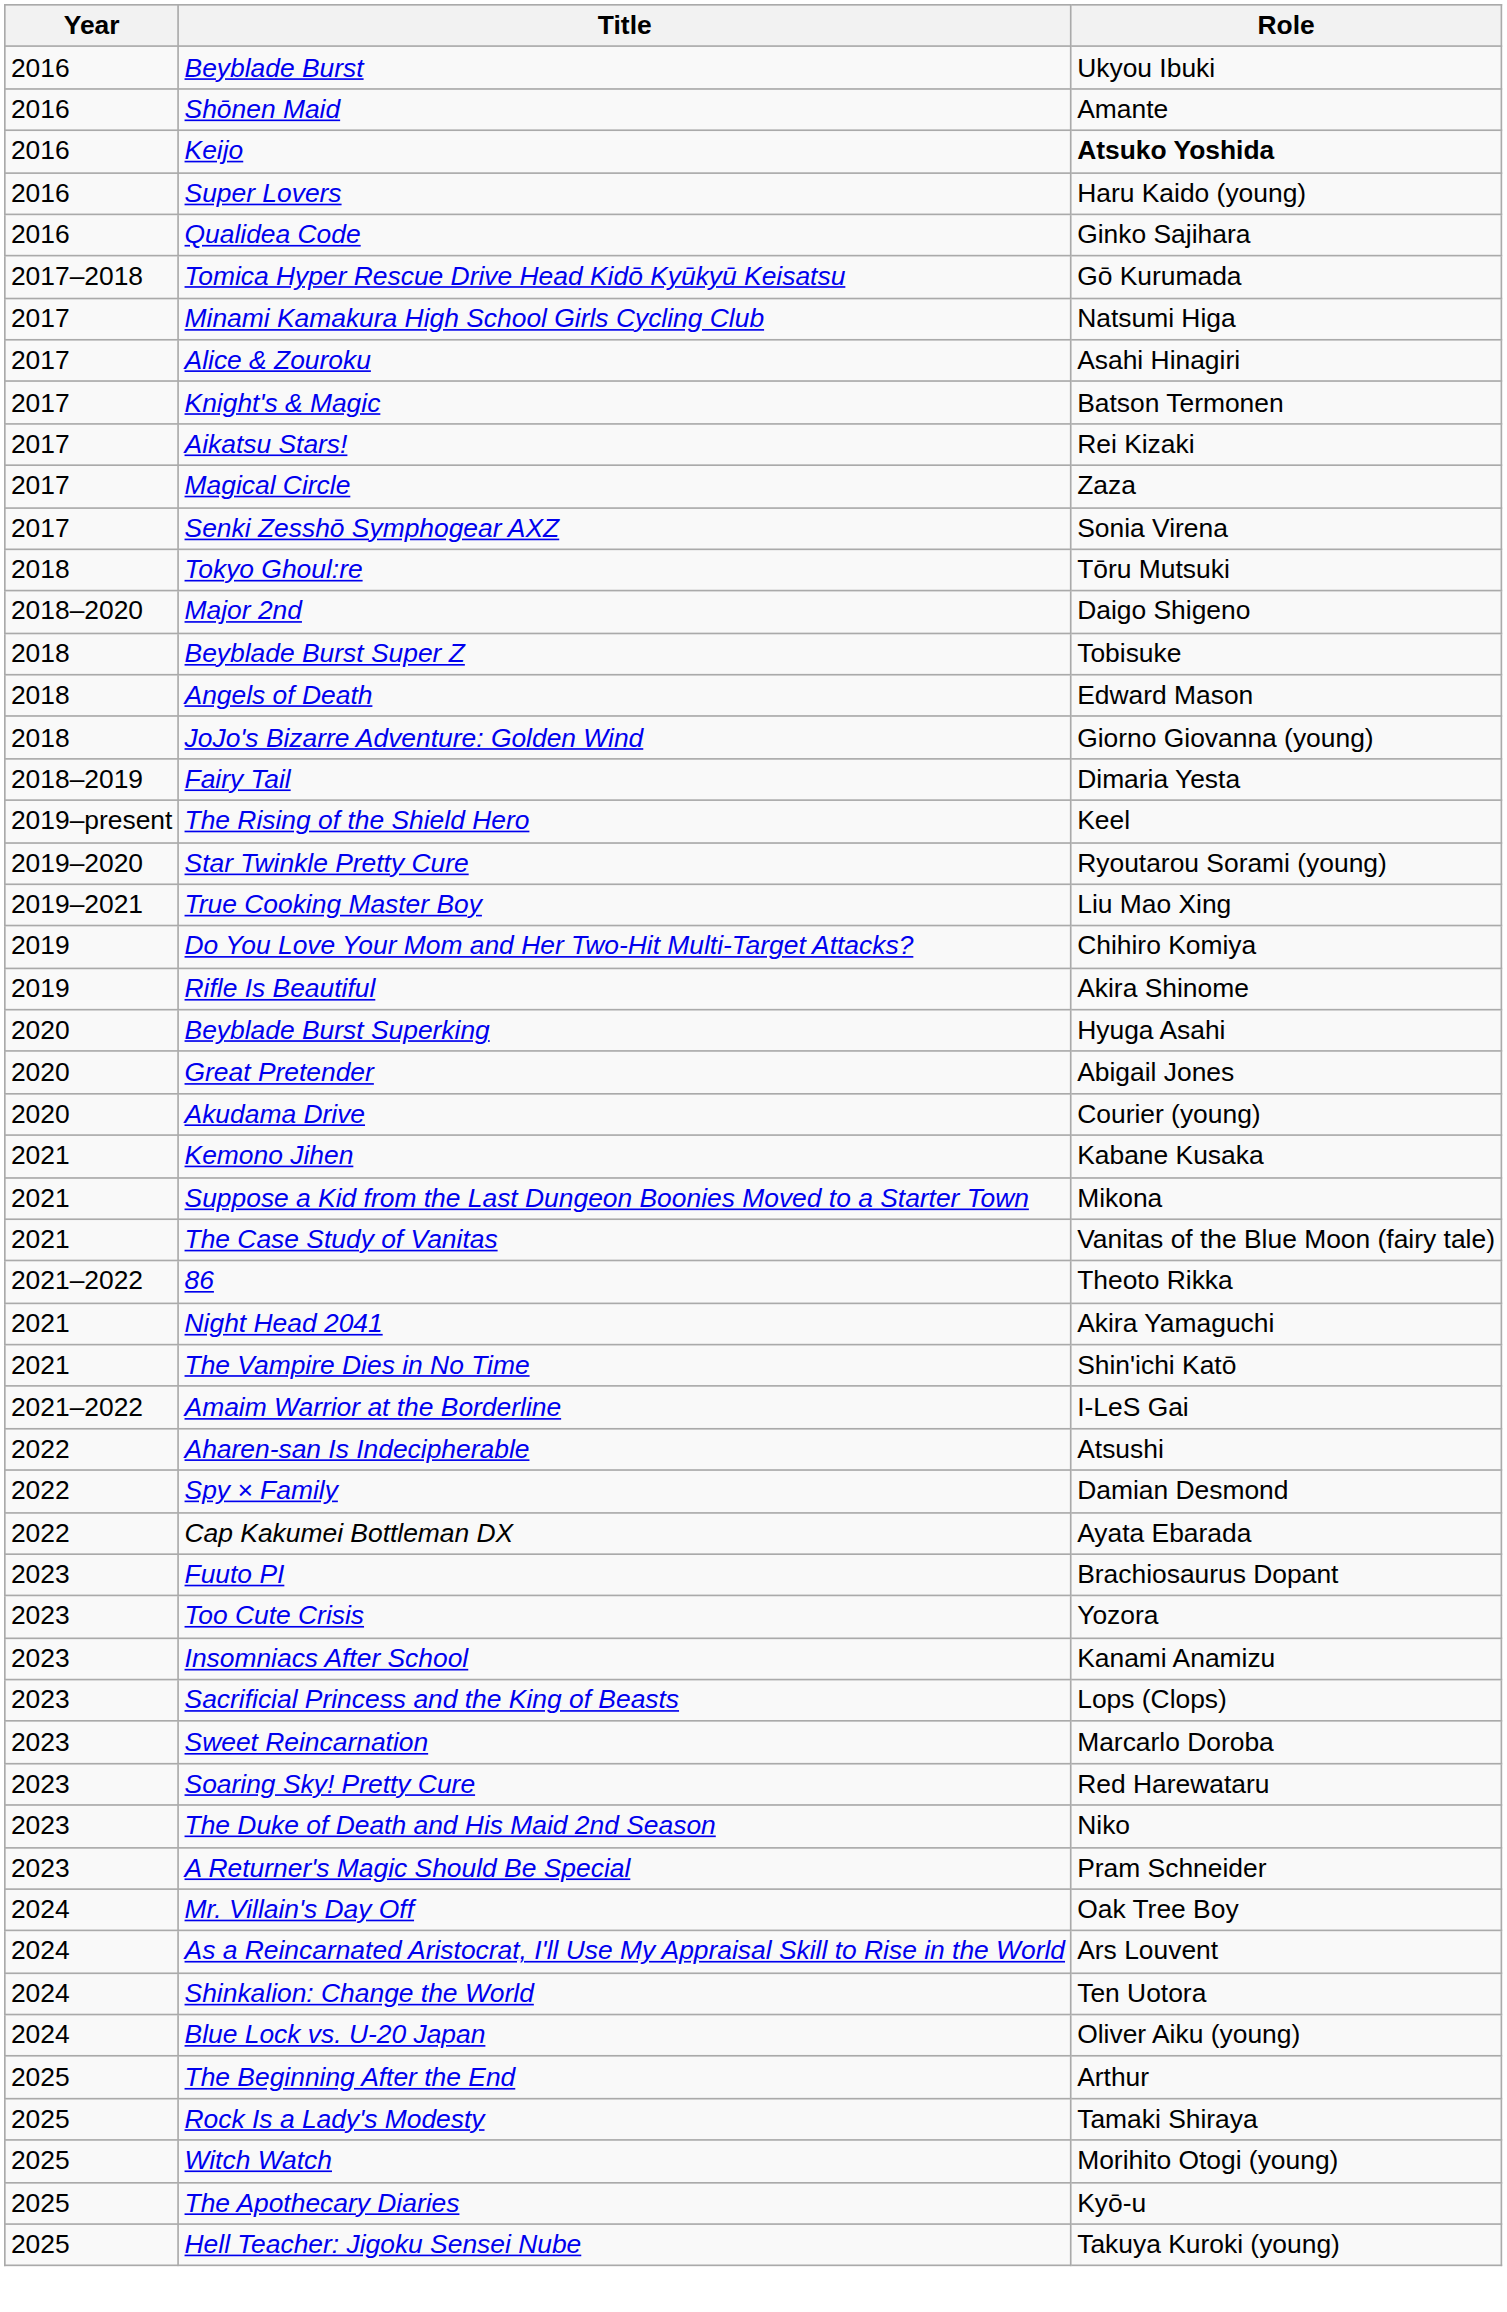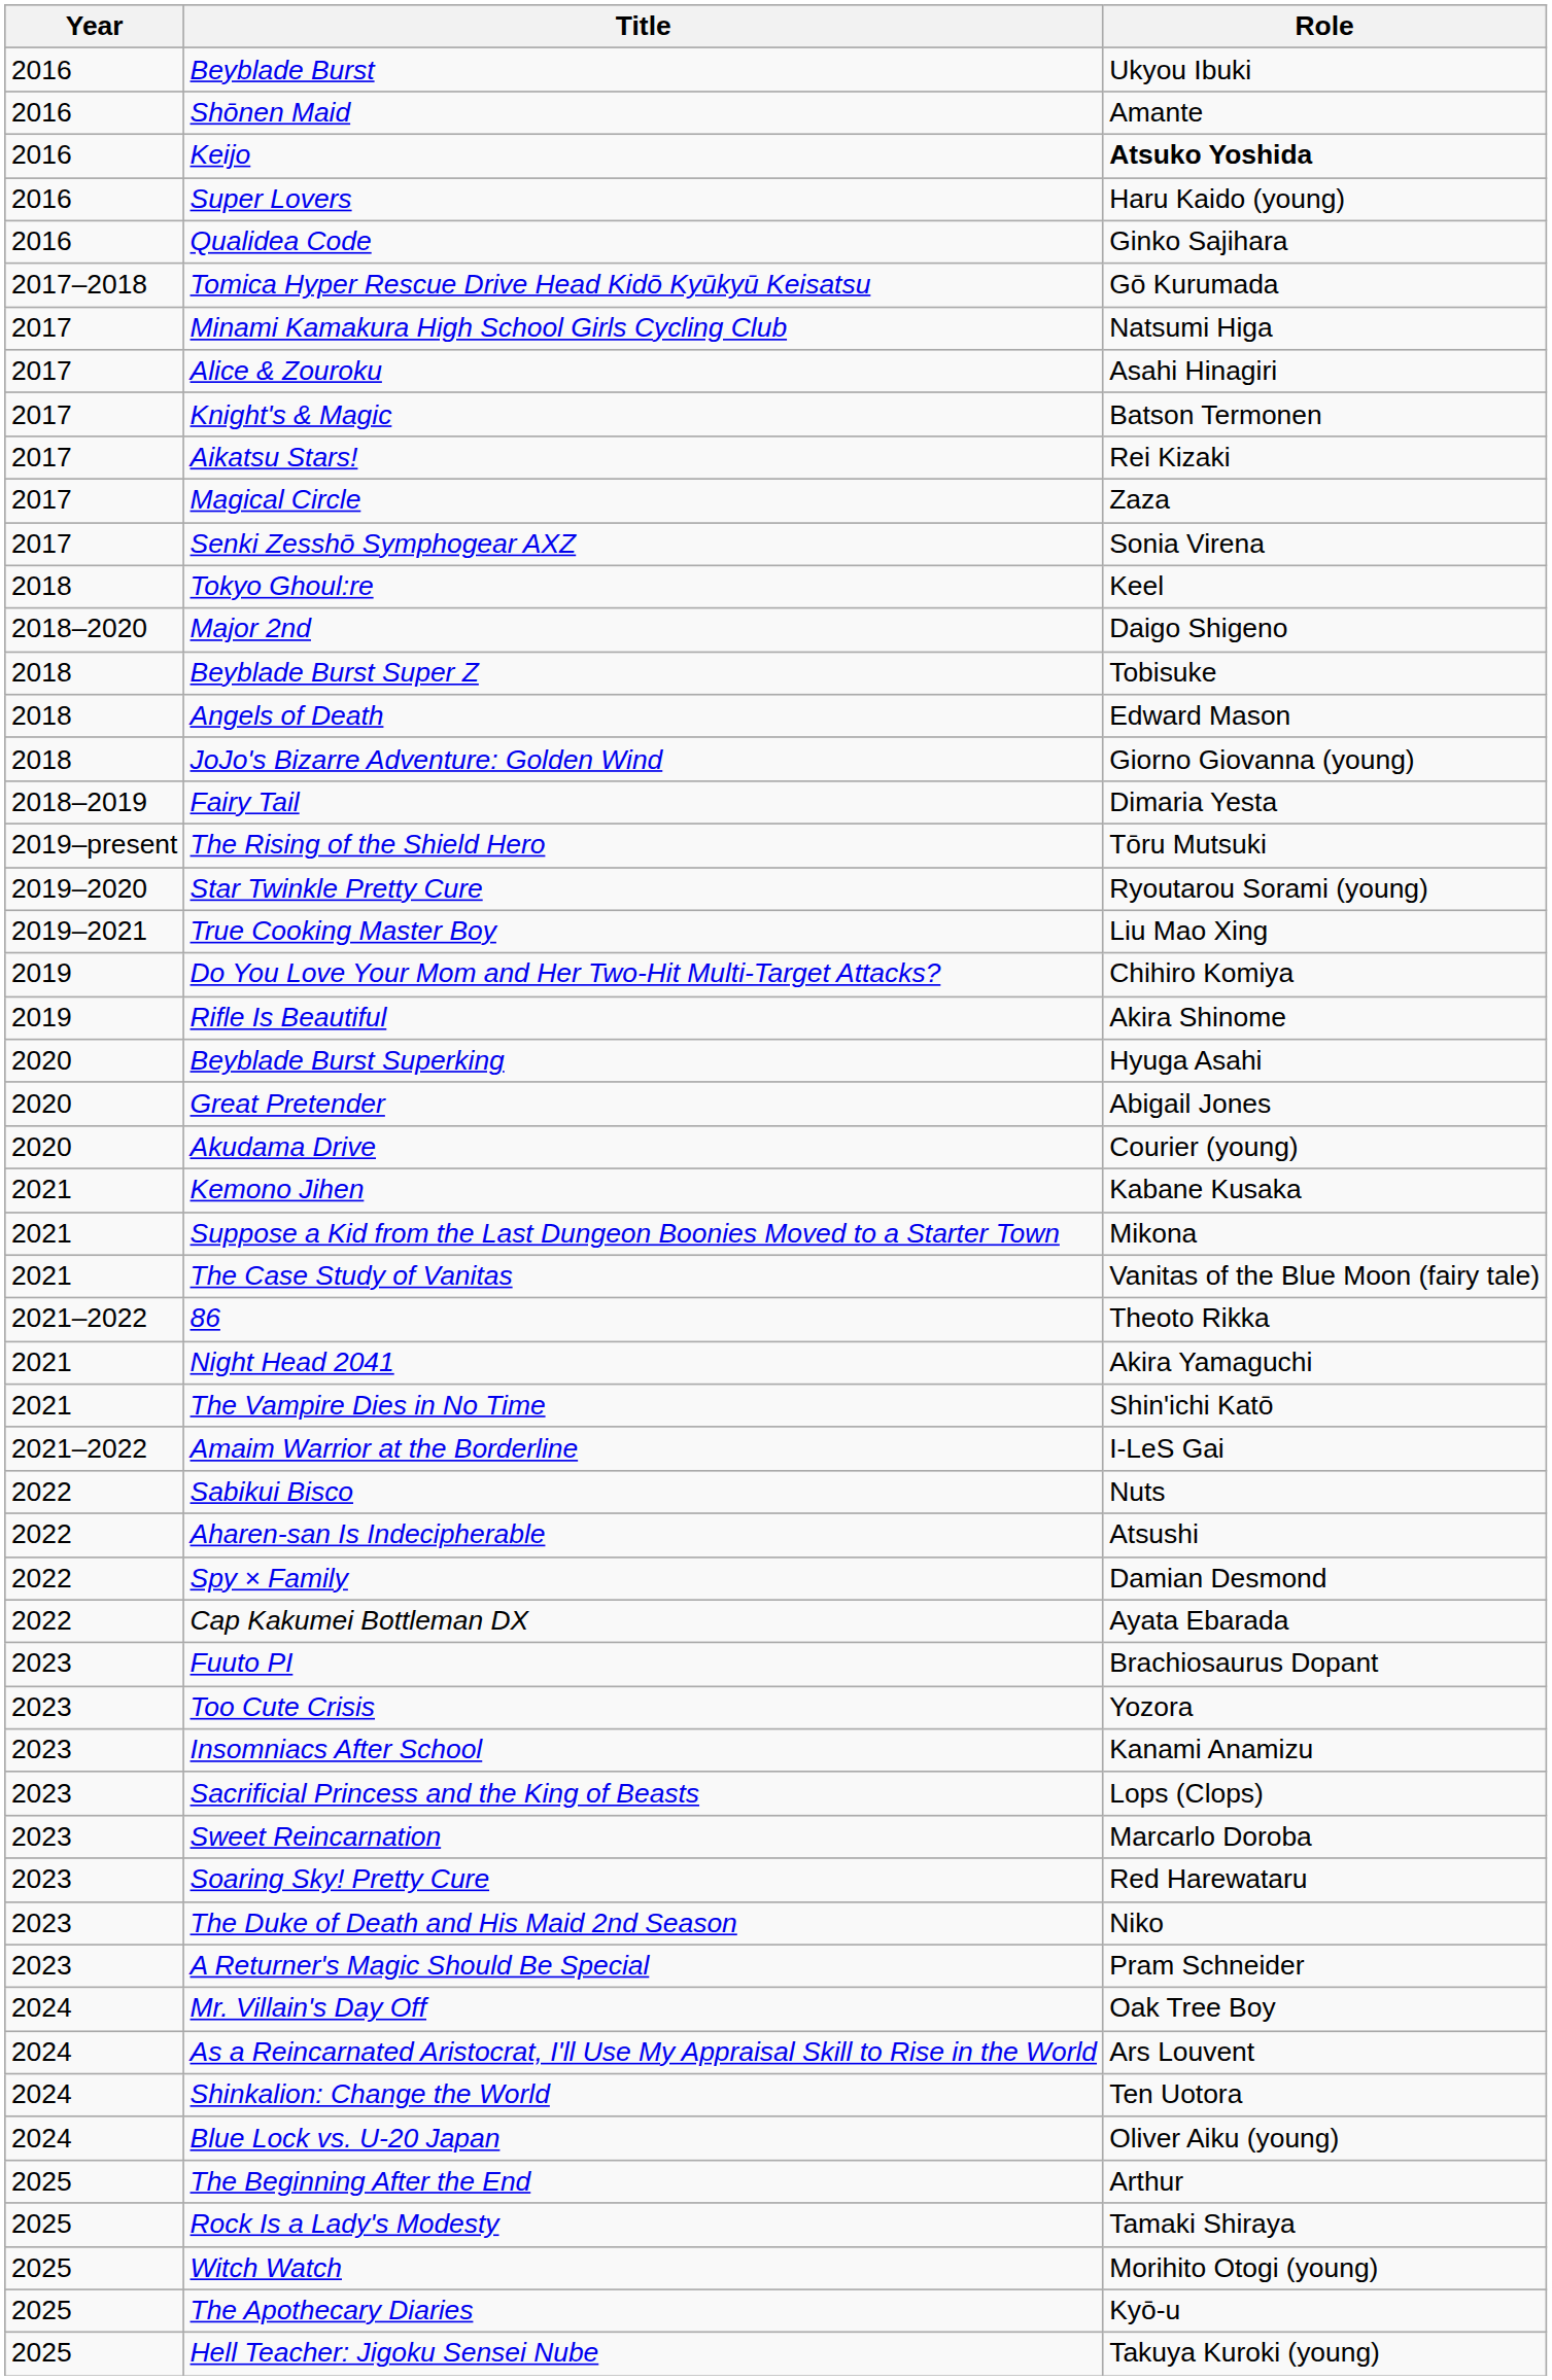Tokyo Ghoul:re | Role: Tōru Mutsuki -> Keel
The Rising of the Shield Hero | Role: Keel -> Tōru Mutsuki
+ row: 2022 | Sabikui Bisco | Nuts
